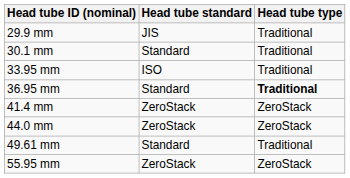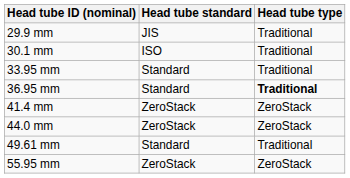30.1 mm | Head tube standard: Standard -> ISO
33.95 mm | Head tube standard: ISO -> Standard
